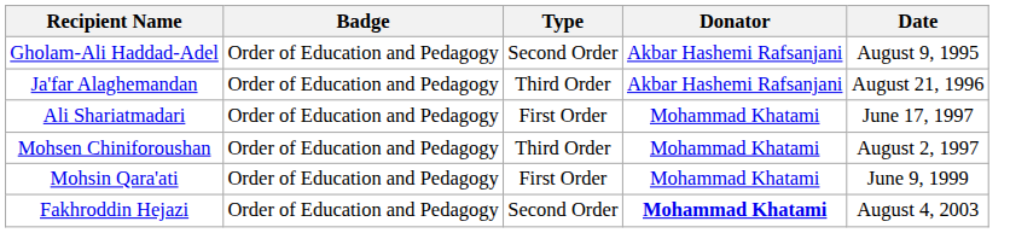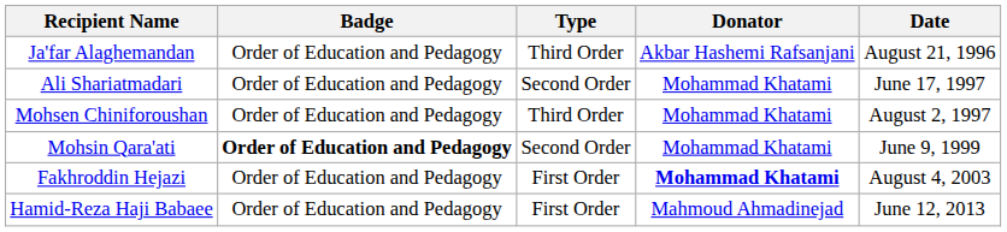- row: Gholam-Ali Haddad-Adel | Order of Education and Pedagogy | Second Order | Akbar Hashemi Rafsanjani | August 9, 1995
Ali Shariatmadari | Type: First Order -> Second Order
Mohsin Qara'ati | Badge: normal -> bold
Mohsin Qara'ati | Type: First Order -> Second Order
Fakhroddin Hejazi | Type: Second Order -> First Order
+ row: Hamid-Reza Haji Babaee | Order of Education and Pedagogy | First Order | Mahmoud Ahmadinejad | June 12, 2013
